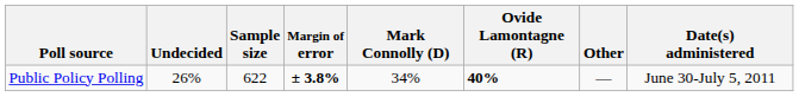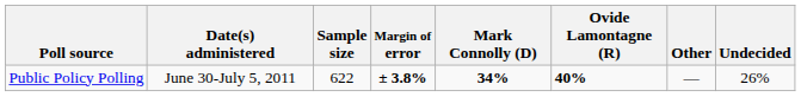columns swapped: Date(s) administered <-> Undecided
Public Policy Polling | Mark Connolly (D): normal -> bold
